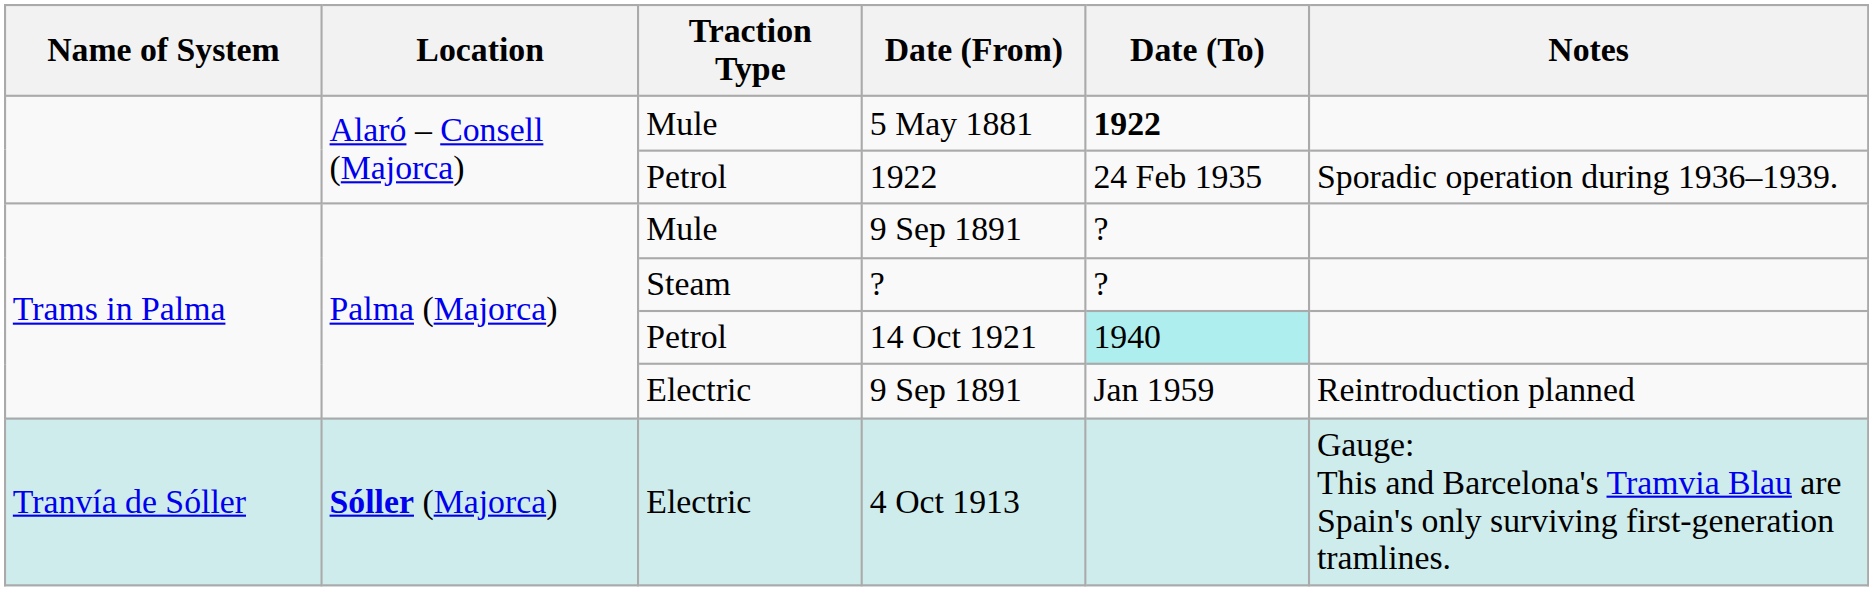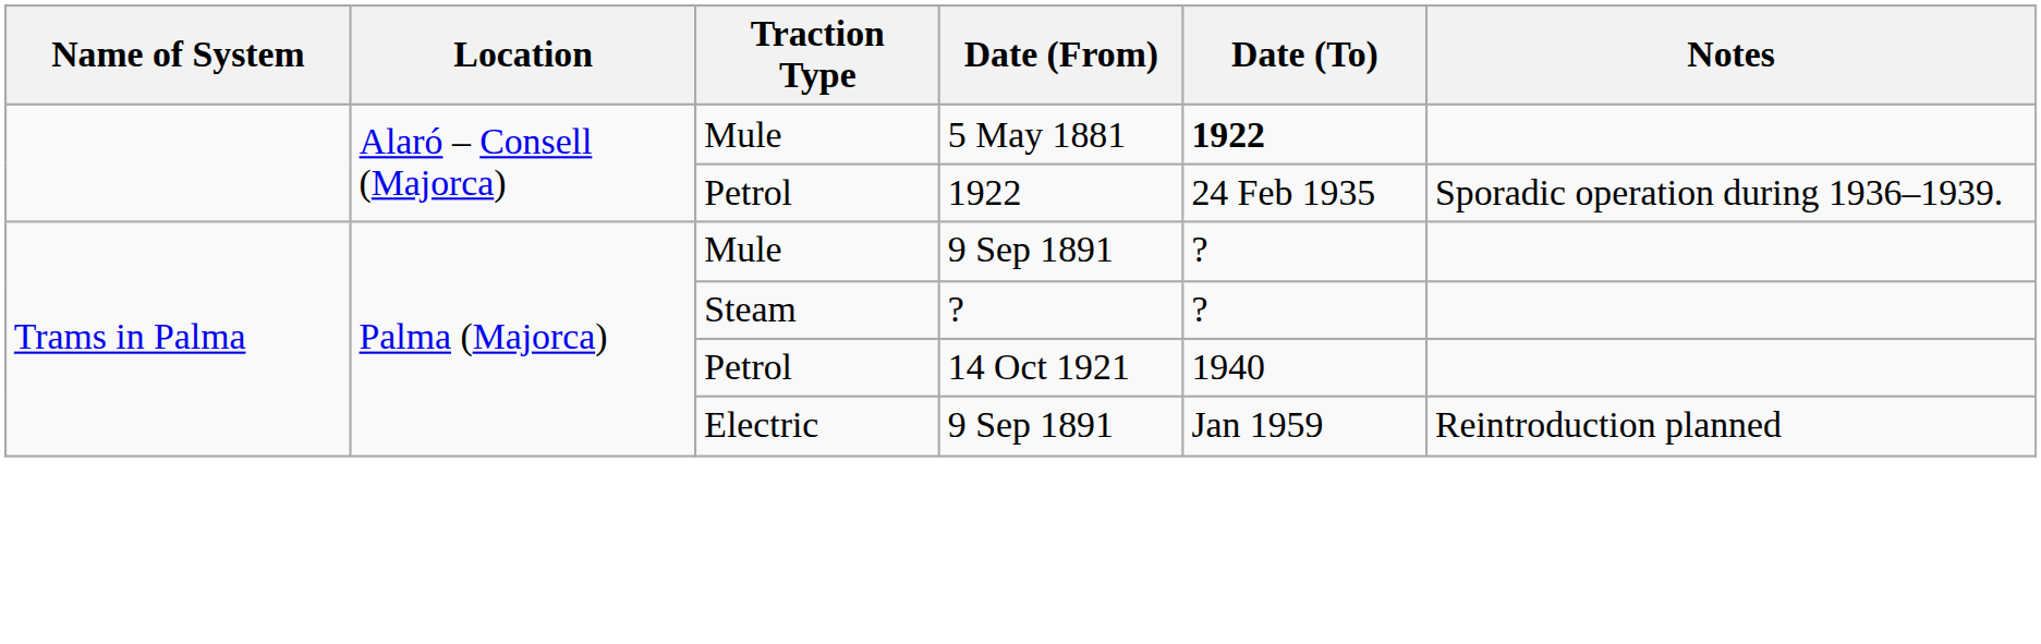14 Oct 1921 | Date (To): paleturquoise background -> no background
- row: Tranvía de Sóller | Sóller (Majorca) | Electric | 4 Oct 1913 | Gauge: This and Barcelona's Tramvia Blau are Spain's only surviving first-generation tramlines.
